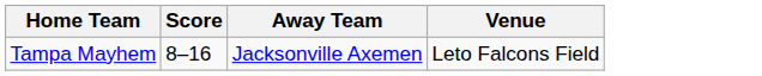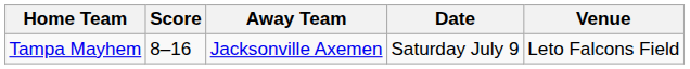+ column: Date | Saturday July 9
